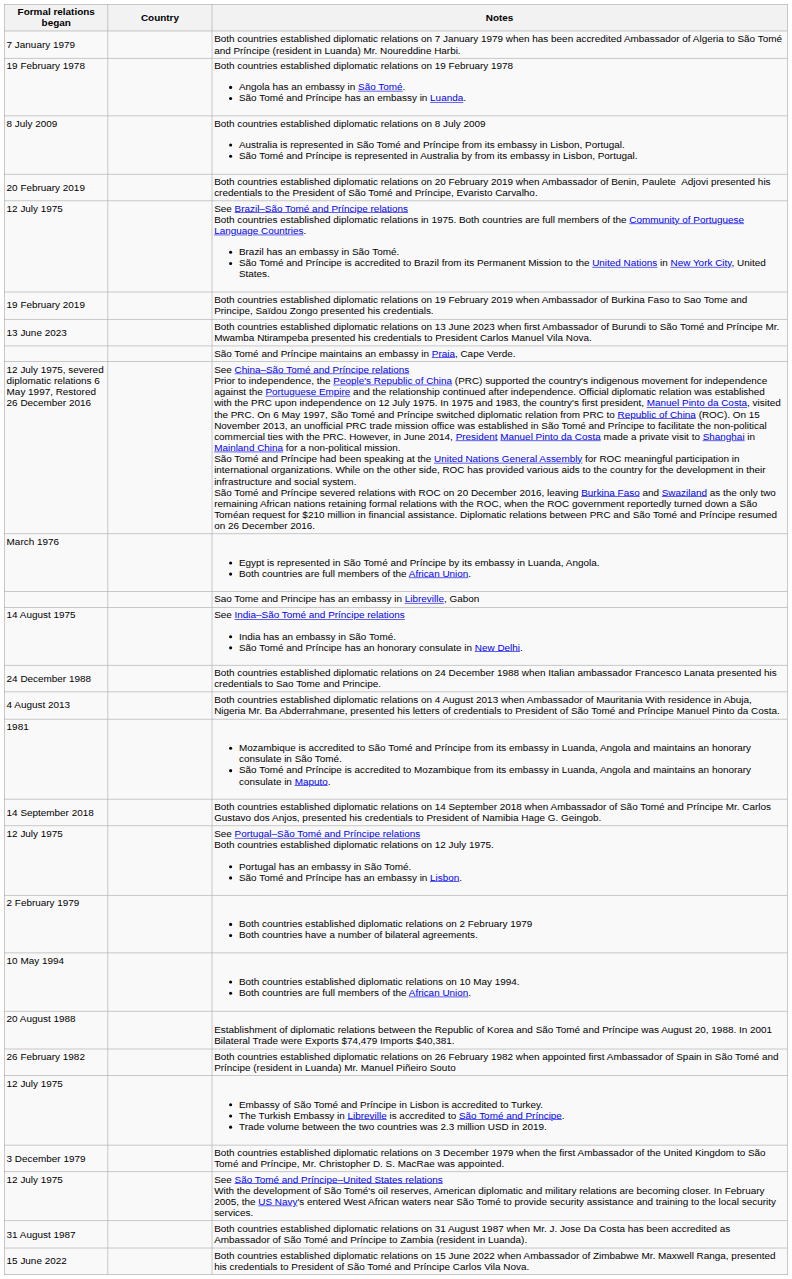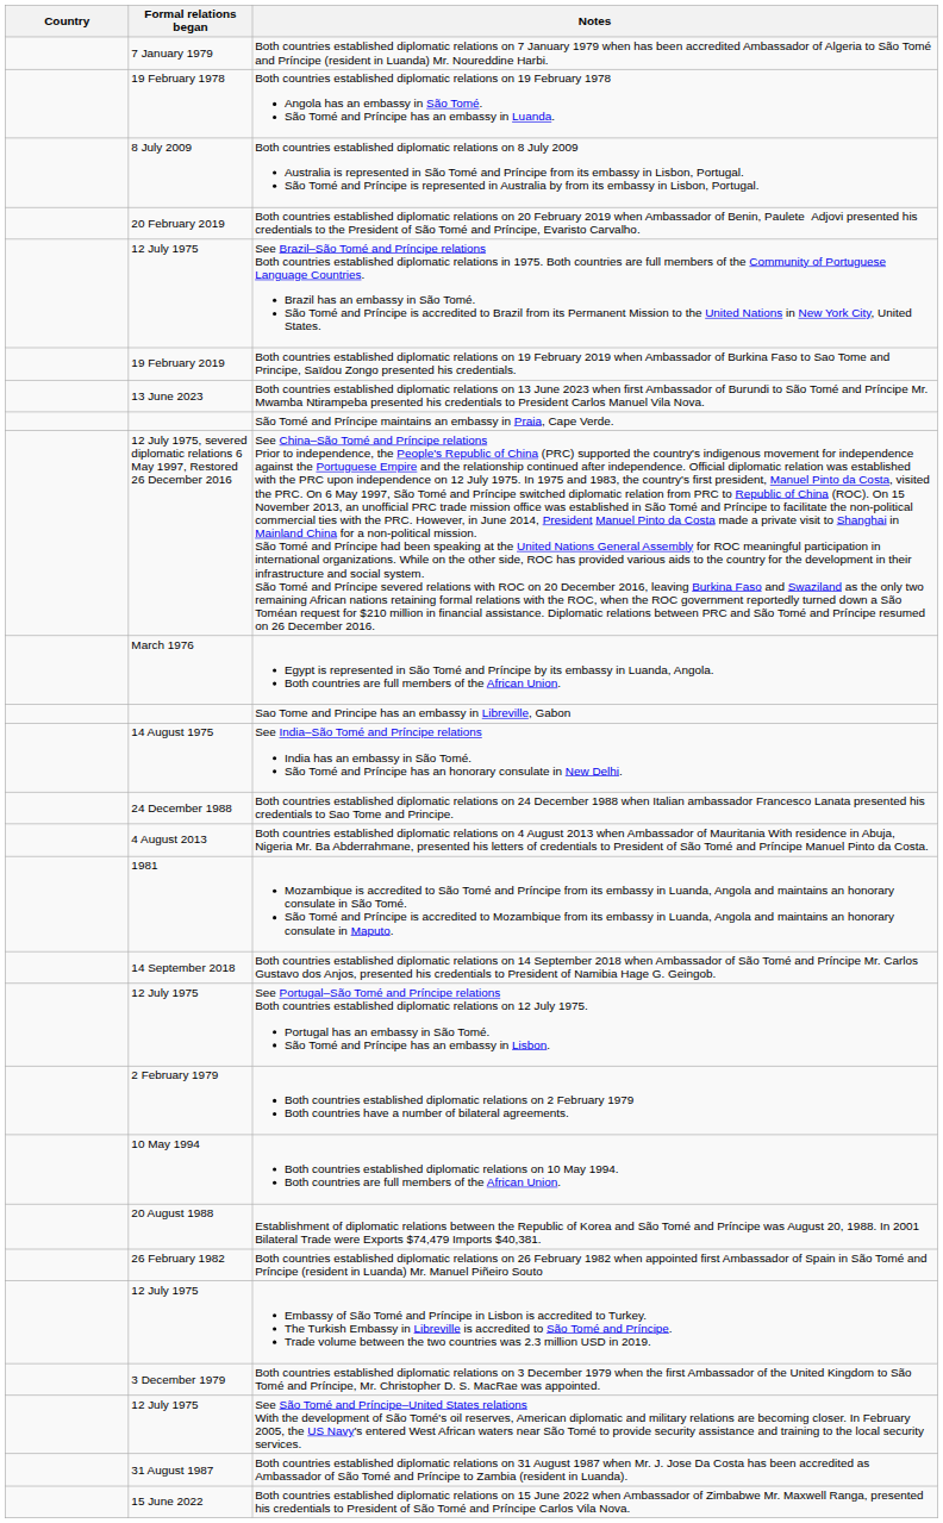columns swapped: Country <-> Formal relations began
